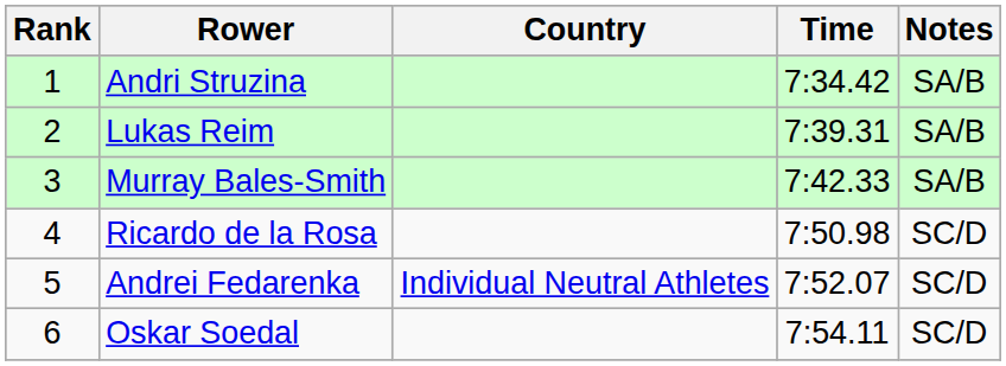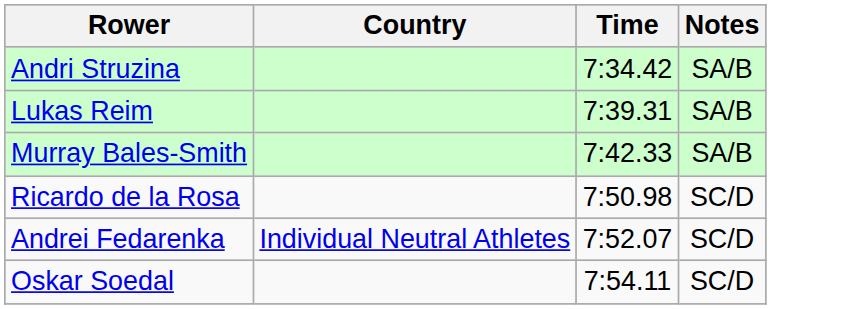- column: Rank | 1 | 2 | 3 | 4 | 5 | 6
